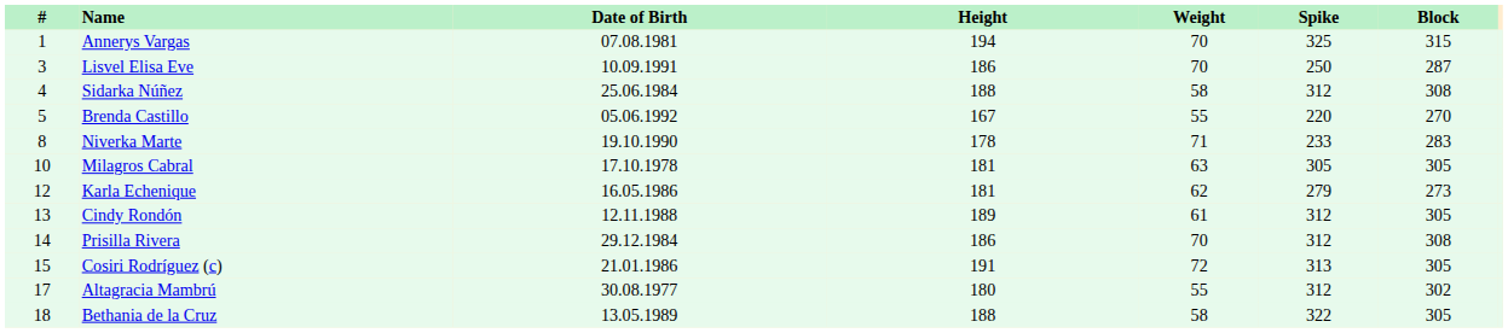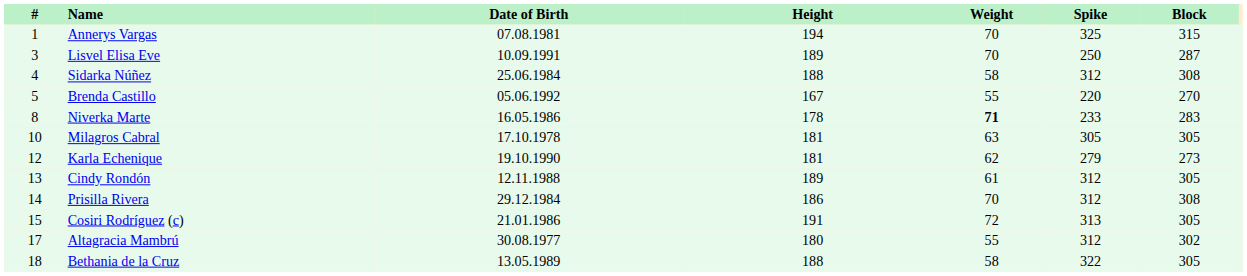Lisvel Elisa Eve | Height: 186 -> 189
Niverka Marte | Date of Birth: 19.10.1990 -> 16.05.1986
Niverka Marte | Weight: normal -> bold
Karla Echenique | Date of Birth: 16.05.1986 -> 19.10.1990
